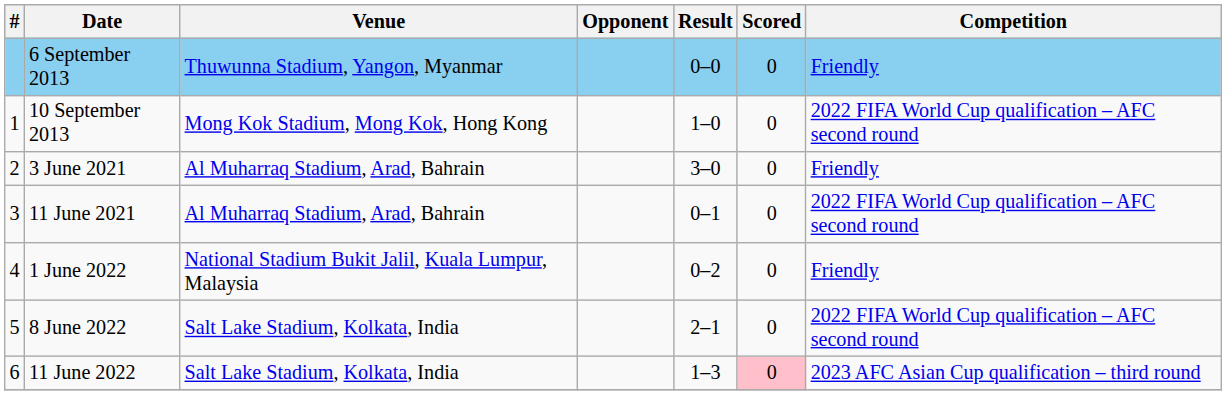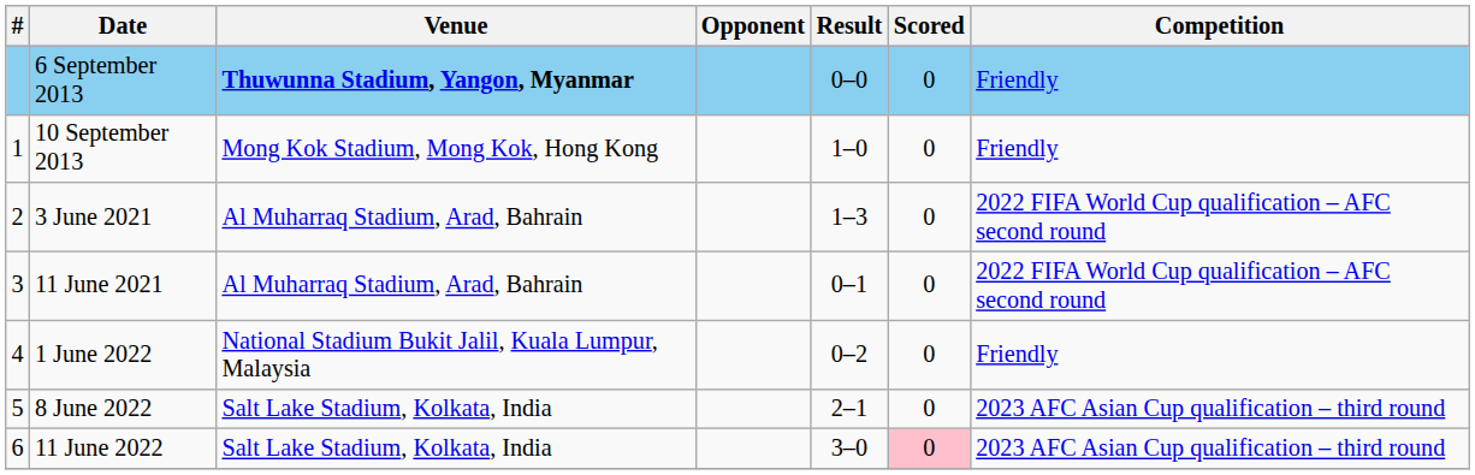6 September 2013 | Venue: normal -> bold
10 September 2013 | Competition: 2022 FIFA World Cup qualification – AFC second round -> Friendly
3 June 2021 | Result: 3–0 -> 1–3
3 June 2021 | Competition: Friendly -> 2022 FIFA World Cup qualification – AFC second round
8 June 2022 | Competition: 2022 FIFA World Cup qualification – AFC second round -> 2023 AFC Asian Cup qualification – third round
11 June 2022 | Result: 1–3 -> 3–0
